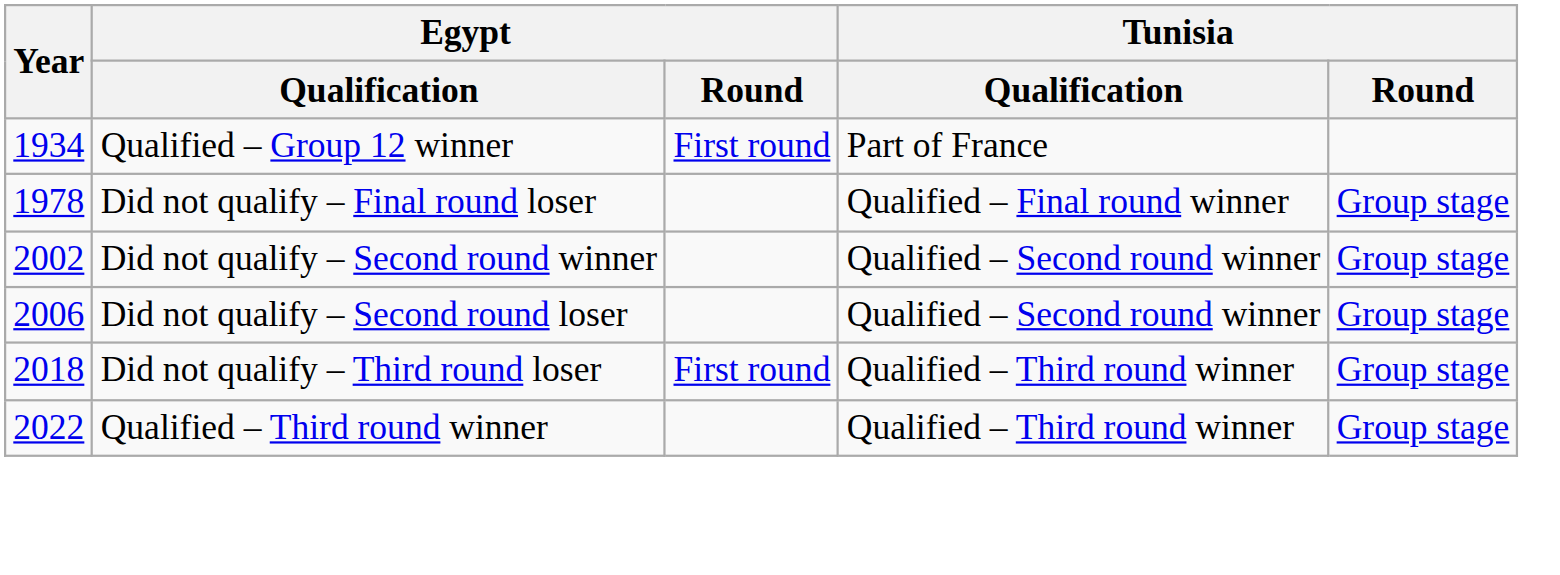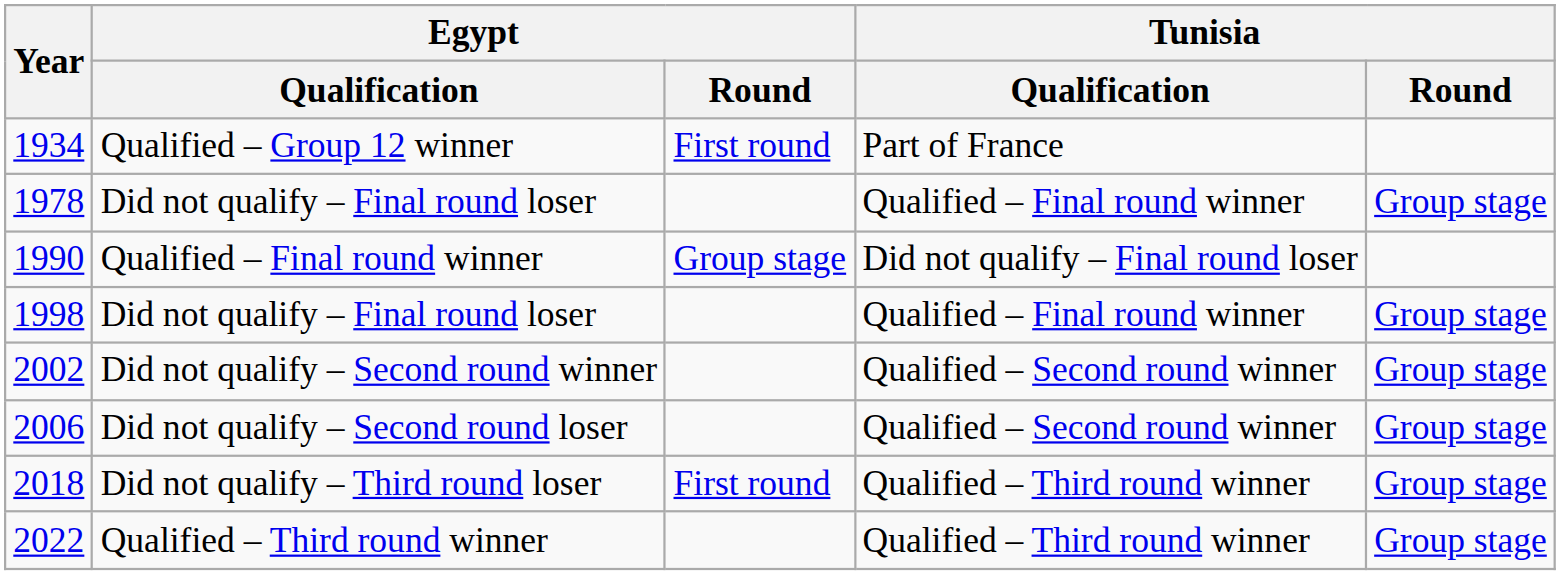+ row: 1990 | Qualified – Final round winner | Group stage | Did not qualify – Final round loser
+ row: 1998 | Did not qualify – Final round loser | Qualified – Final round winner | Group stage
